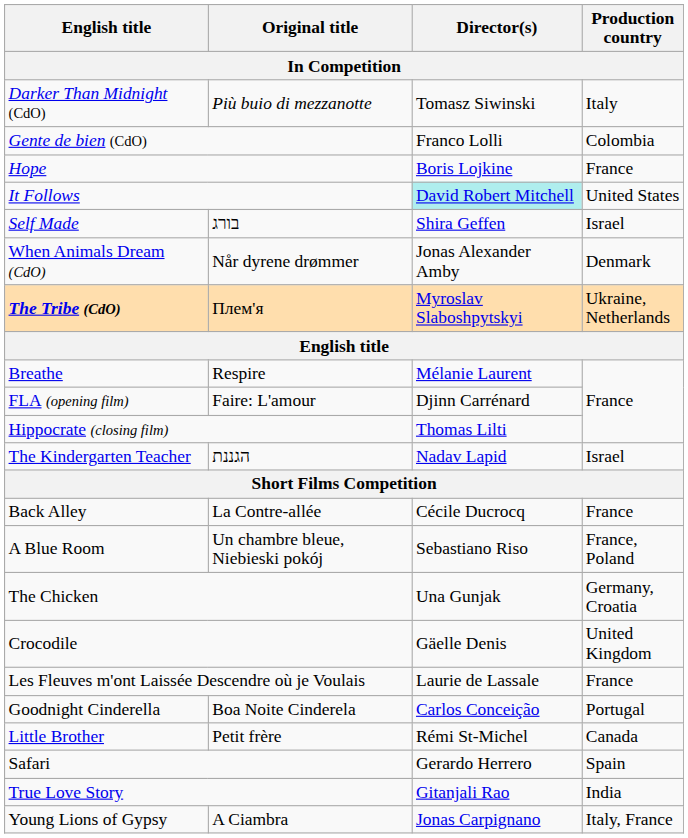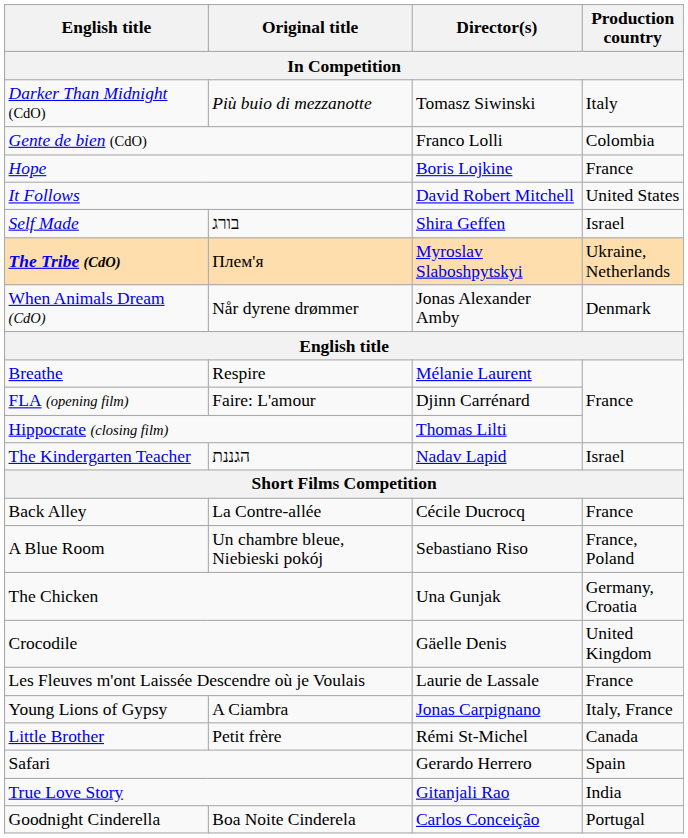It Follows | Director(s): paleturquoise background -> no background
rows swapped: The Tribe (CdO) <-> When Animals Dream (CdO)
rows swapped: Goodnight Cinderella <-> Young Lions of Gypsy
